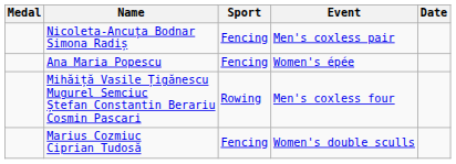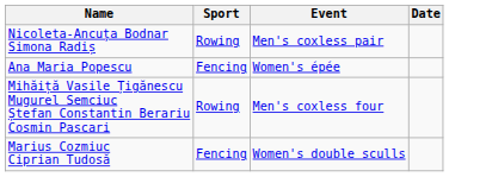- column: Medal
Nicoleta-Ancuța Bodnar Simona Radiș | Sport: Fencing -> Rowing
